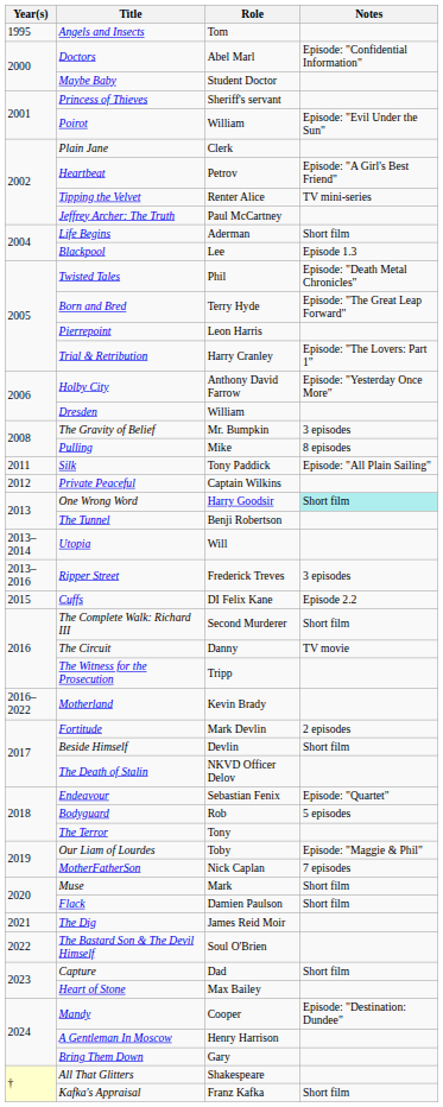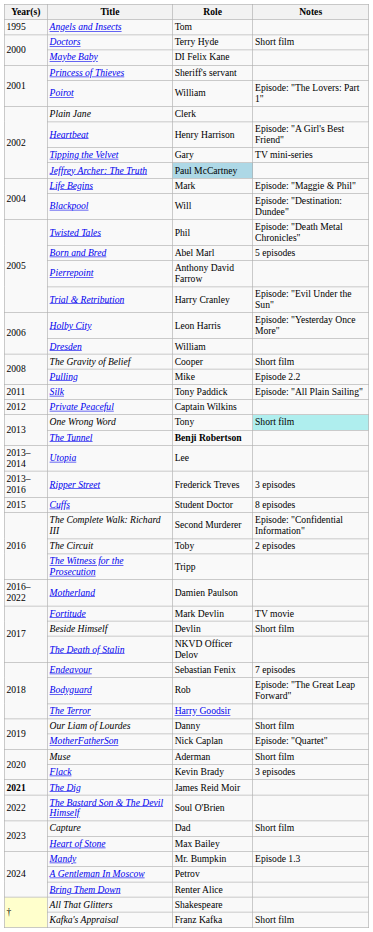Doctors | Role: Abel Marl -> Terry Hyde
Doctors | Notes: Episode: "Confidential Information" -> Short film
Maybe Baby | Role: Student Doctor -> DI Felix Kane
Poirot | Notes: Episode: "Evil Under the Sun" -> Episode: "The Lovers: Part 1"
Heartbeat | Role: Petrov -> Henry Harrison
Tipping the Velvet | Role: Renter Alice -> Gary
Jeffrey Archer: The Truth | Role: no background -> lightblue background
Life Begins | Role: Aderman -> Mark
Life Begins | Notes: Short film -> Episode: "Maggie & Phil"
Blackpool | Role: Lee -> Will
Blackpool | Notes: Episode 1.3 -> Episode: "Destination: Dundee"
Born and Bred | Role: Terry Hyde -> Abel Marl
Born and Bred | Notes: Episode: "The Great Leap Forward" -> 5 episodes
Pierrepoint | Role: Leon Harris -> Anthony David Farrow
Trial & Retribution | Notes: Episode: "The Lovers: Part 1" -> Episode: "Evil Under the Sun"
Holby City | Role: Anthony David Farrow -> Leon Harris
The Gravity of Belief | Role: Mr. Bumpkin -> Cooper
The Gravity of Belief | Notes: 3 episodes -> Short film
Pulling | Notes: 8 episodes -> Episode 2.2
One Wrong Word | Role: Harry Goodsir -> Tony
The Tunnel | Role: normal -> bold
Utopia | Role: Will -> Lee
Cuffs | Role: DI Felix Kane -> Student Doctor
Cuffs | Notes: Episode 2.2 -> 8 episodes
The Complete Walk: Richard III | Notes: Short film -> Episode: "Confidential Information"
The Circuit | Role: Danny -> Toby
The Circuit | Notes: TV movie -> 2 episodes
Motherland | Role: Kevin Brady -> Damien Paulson
Fortitude | Notes: 2 episodes -> TV movie
Endeavour | Notes: Episode: "Quartet" -> 7 episodes
Bodyguard | Notes: 5 episodes -> Episode: "The Great Leap Forward"
The Terror | Role: Tony -> Harry Goodsir
Our Liam of Lourdes | Role: Toby -> Danny
Our Liam of Lourdes | Notes: Episode: "Maggie & Phil" -> Short film
MotherFatherSon | Notes: 7 episodes -> Episode: "Quartet"
Muse | Role: Mark -> Aderman
Flack | Role: Damien Paulson -> Kevin Brady
Flack | Notes: Short film -> 3 episodes
The Dig | Year(s): normal -> bold
Mandy | Role: Cooper -> Mr. Bumpkin
Mandy | Notes: Episode: "Destination: Dundee" -> Episode 1.3
A Gentleman In Moscow | Role: Henry Harrison -> Petrov
Bring Them Down | Role: Gary -> Renter Alice
